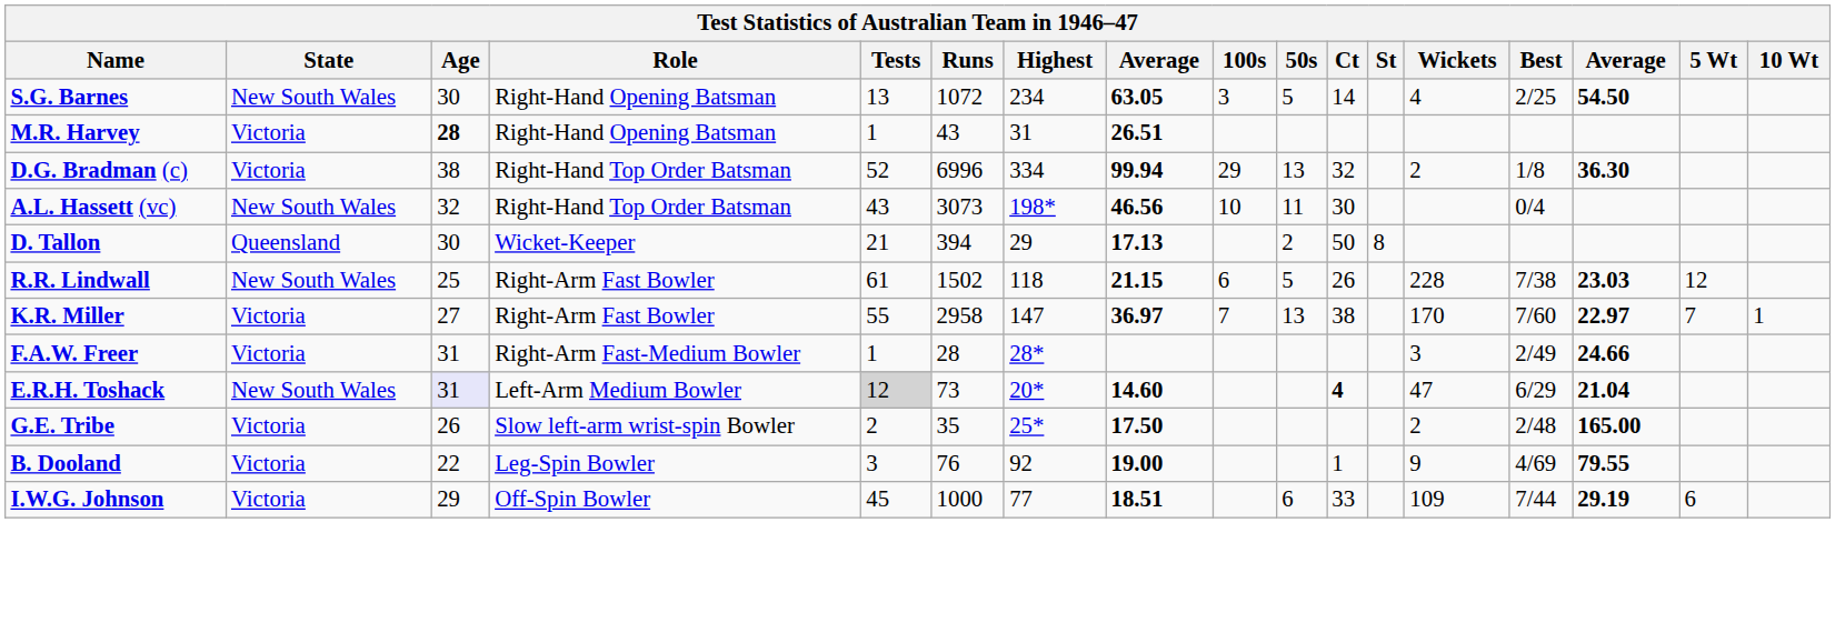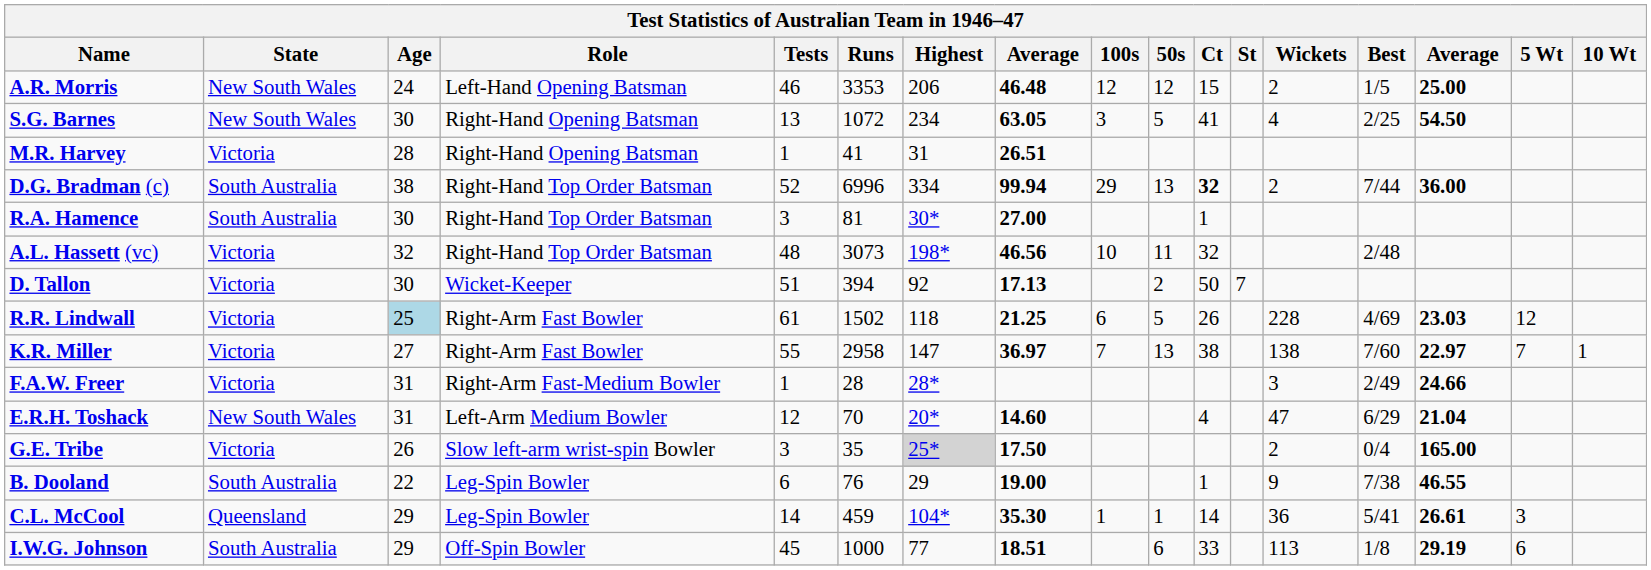+ row: A.R. Morris | New South Wales | 24 | Left-Hand Opening Batsman | 46 | 3353 | 206 | 46.48 | 12 | 12 | 15 | 2 | 1/5 | 25.00
S.G. Barnes | Ct: 14 -> 41
M.R. Harvey | Age: bold -> normal
M.R. Harvey | Runs: 43 -> 41
D.G. Bradman (c) | State: Victoria -> South Australia
D.G. Bradman (c) | Ct: normal -> bold
D.G. Bradman (c) | Best: 1/8 -> 7/44
D.G. Bradman (c) | column 15: 36.30 -> 36.00
+ row: R.A. Hamence | South Australia | 30 | Right-Hand Top Order Batsman | 3 | 81 | 30* | 27.00 | 1
A.L. Hassett (vc) | State: New South Wales -> Victoria
A.L. Hassett (vc) | Tests: 43 -> 48
A.L. Hassett (vc) | Ct: 30 -> 32
A.L. Hassett (vc) | Best: 0/4 -> 2/48
D. Tallon | State: Queensland -> Victoria
D. Tallon | Tests: 21 -> 51
D. Tallon | Highest: 29 -> 92
D. Tallon | St: 8 -> 7
R.R. Lindwall | State: New South Wales -> Victoria
R.R. Lindwall | Age: no background -> lightblue background
R.R. Lindwall | column 8: 21.15 -> 21.25
R.R. Lindwall | Best: 7/38 -> 4/69
K.R. Miller | Wickets: 170 -> 138
E.R.H. Toshack | Age: lavender background -> no background
E.R.H. Toshack | Tests: lightgrey background -> no background
E.R.H. Toshack | Runs: 73 -> 70
E.R.H. Toshack | Ct: bold -> normal
G.E. Tribe | Tests: 2 -> 3
G.E. Tribe | Highest: no background -> lightgrey background
G.E. Tribe | Best: 2/48 -> 0/4
B. Dooland | State: Victoria -> South Australia
B. Dooland | Tests: 3 -> 6
B. Dooland | Highest: 92 -> 29
B. Dooland | Best: 4/69 -> 7/38
B. Dooland | column 15: 79.55 -> 46.55
+ row: C.L. McCool | Queensland | 29 | Leg-Spin Bowler | 14 | 459 | 104* | 35.30 | 1 | 1 | 14 | 36 | 5/41 | 26.61 | 3
I.W.G. Johnson | State: Victoria -> South Australia
I.W.G. Johnson | Wickets: 109 -> 113
I.W.G. Johnson | Best: 7/44 -> 1/8
